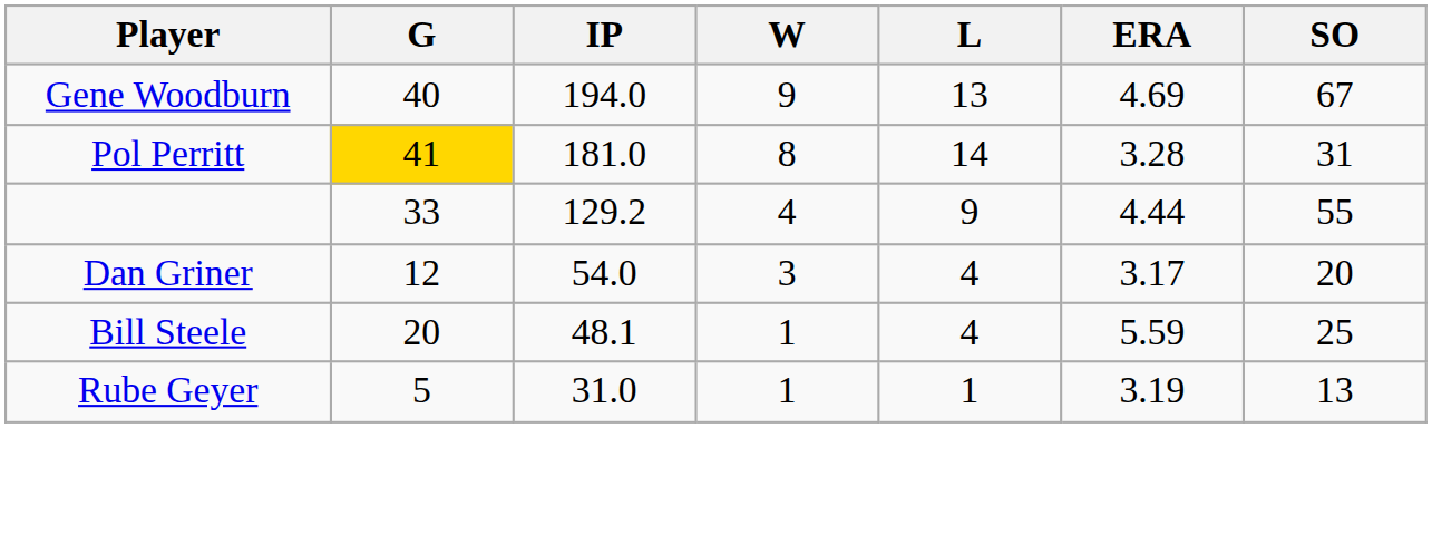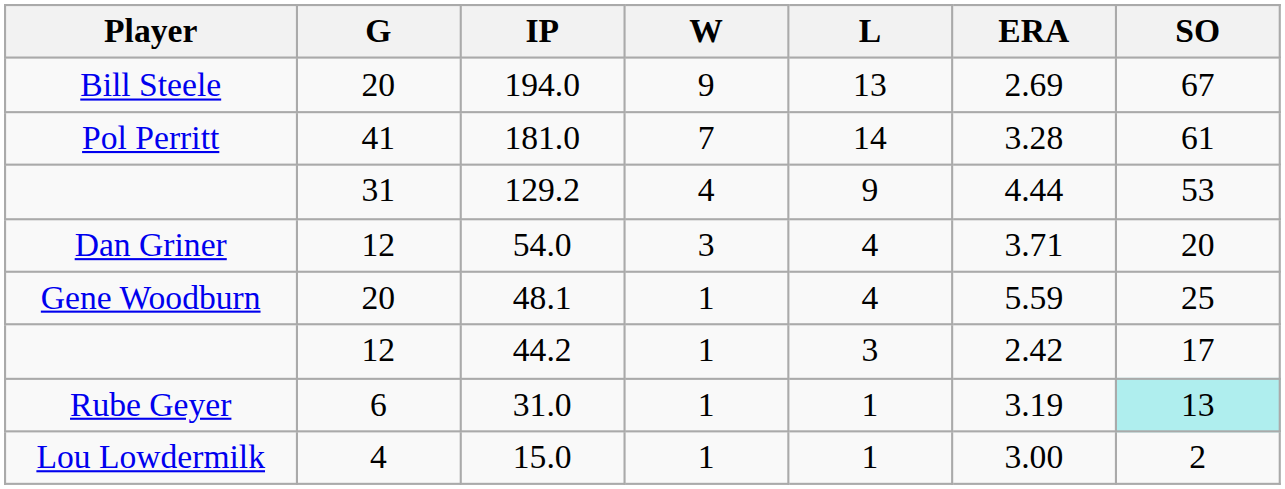194.0 | Player: Gene Woodburn -> Bill Steele
194.0 | G: 40 -> 20
194.0 | ERA: 4.69 -> 2.69
181.0 | G: gold background -> no background
181.0 | W: 8 -> 7
181.0 | SO: 31 -> 61
129.2 | G: 33 -> 31
129.2 | SO: 55 -> 53
54.0 | ERA: 3.17 -> 3.71
48.1 | Player: Bill Steele -> Gene Woodburn
+ row: 12 | 44.2 | 1 | 3 | 2.42 | 17
31.0 | G: 5 -> 6
31.0 | SO: no background -> paleturquoise background
+ row: Lou Lowdermilk | 4 | 15.0 | 1 | 1 | 3.00 | 2
